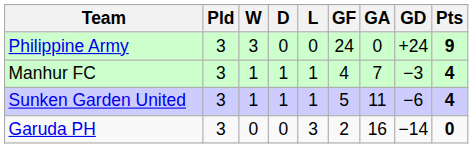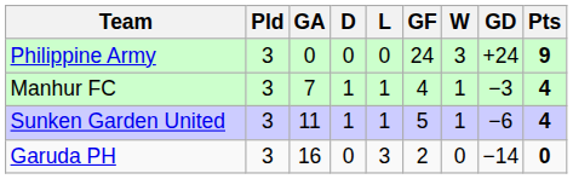columns swapped: W <-> GA
